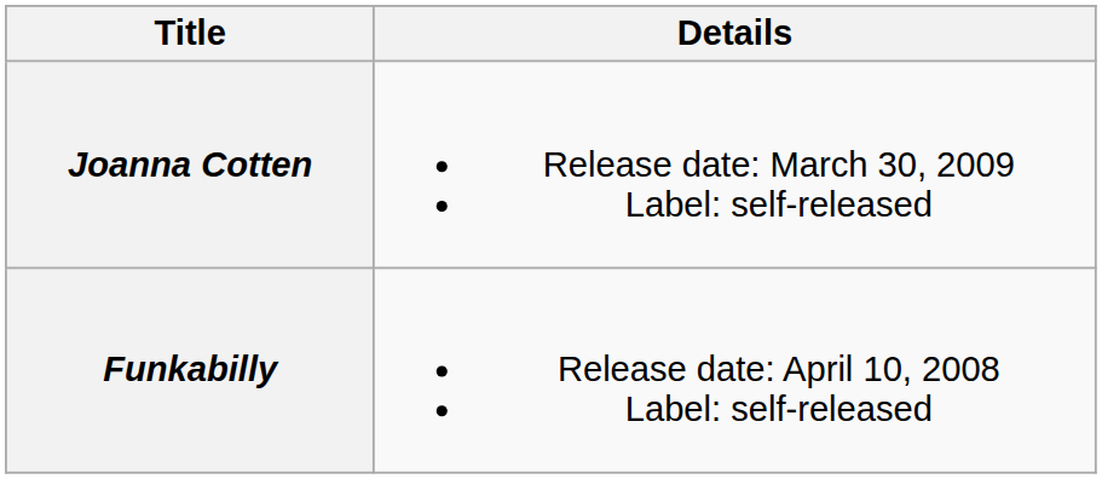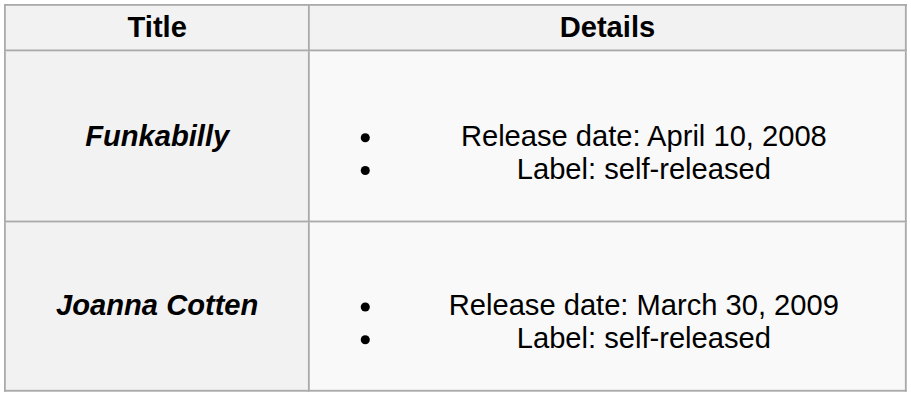rows swapped: Funkabilly <-> Joanna Cotten
